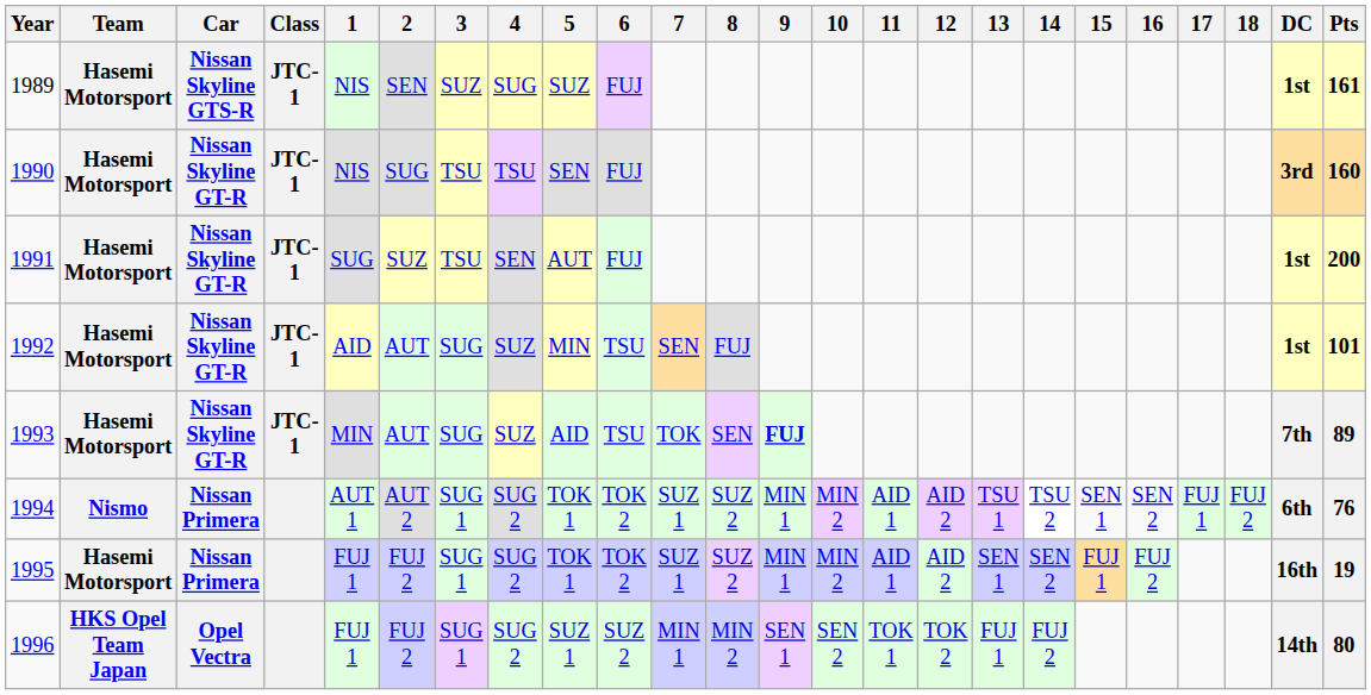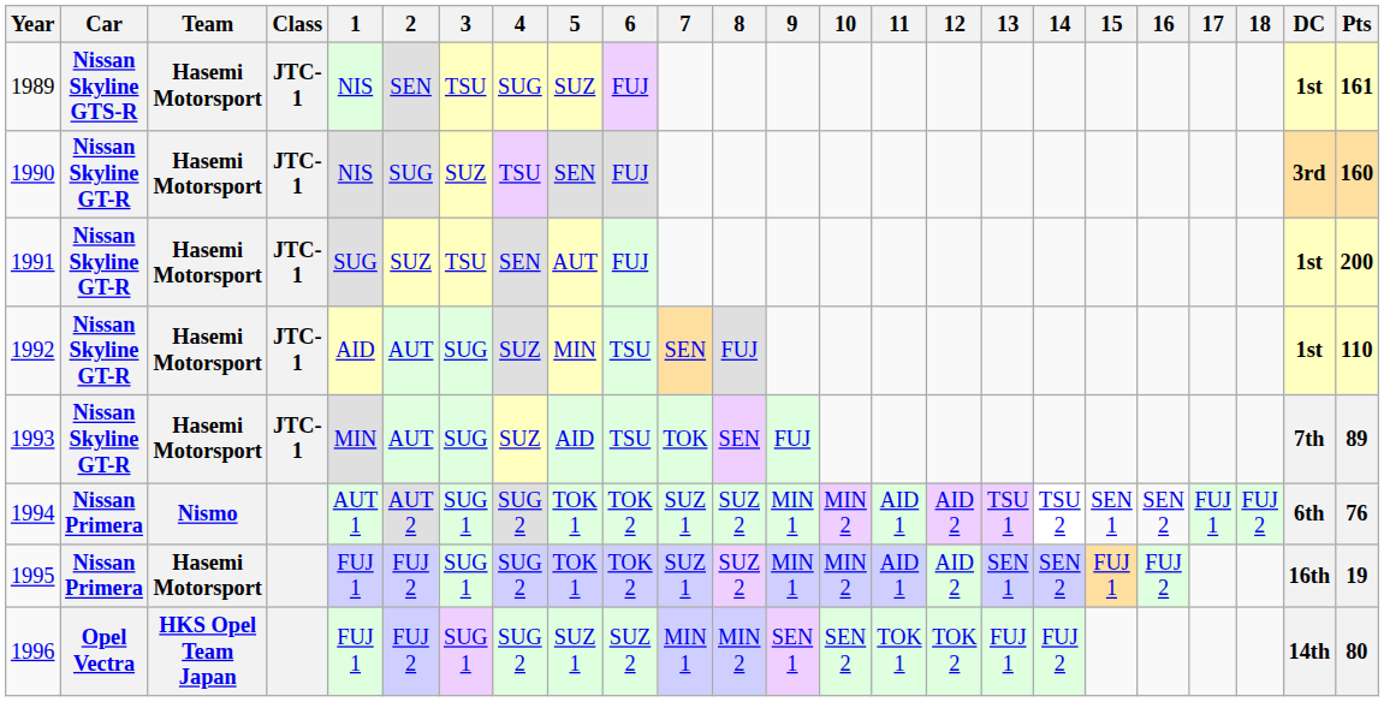columns swapped: Team <-> Car
1989 | 3: SUZ -> TSU
1990 | 3: TSU -> SUZ
1992 | Pts: 101 -> 110
1993 | 9: bold -> normal
